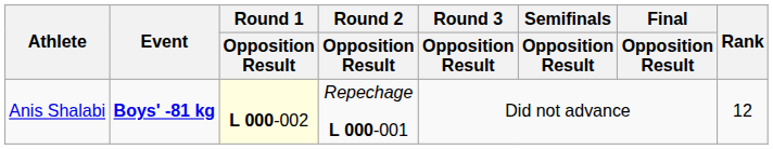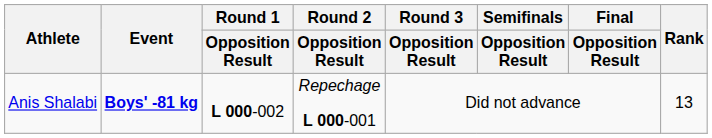Anis Shalabi | Round 1 / Opposition Result: lightyellow background -> no background
Anis Shalabi | Rank: 12 -> 13
